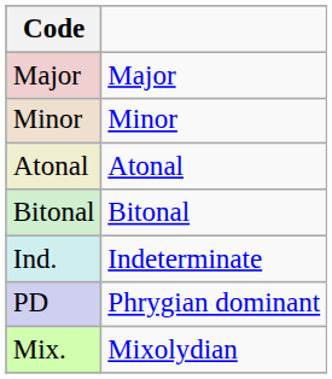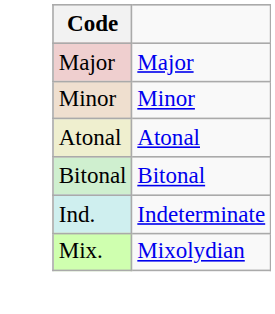- row: PD | Phrygian dominant
